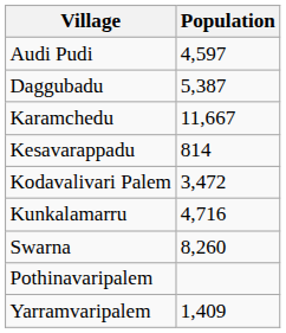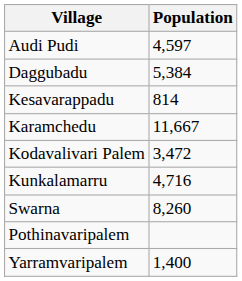Daggubadu | Population: 5,387 -> 5,384
rows swapped: Karamchedu <-> Kesavarappadu
Yarramvaripalem | Population: 1,409 -> 1,400
